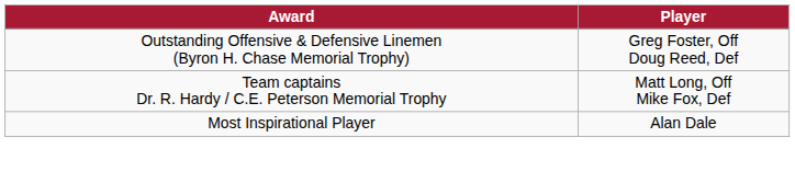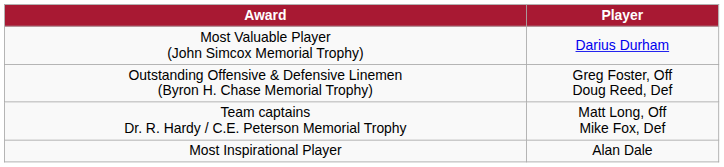+ row: Most Valuable Player (John Simcox Memorial Trophy) | Darius Durham
